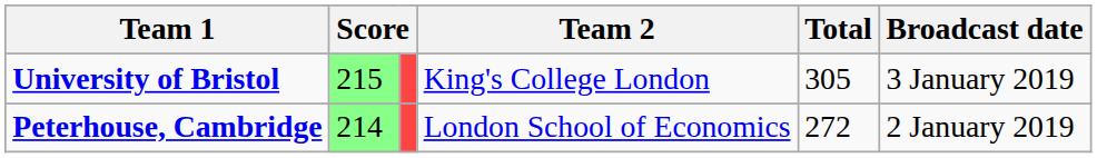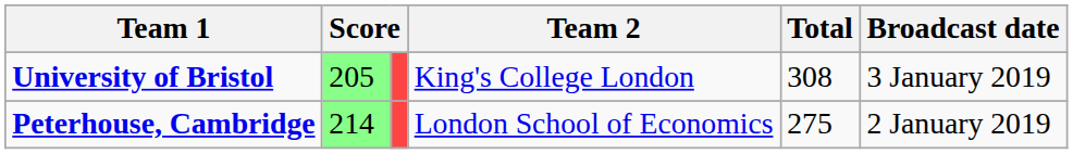University of Bristol | column 2: 215 -> 205
University of Bristol | Total: 305 -> 308
Peterhouse, Cambridge | Total: 272 -> 275
